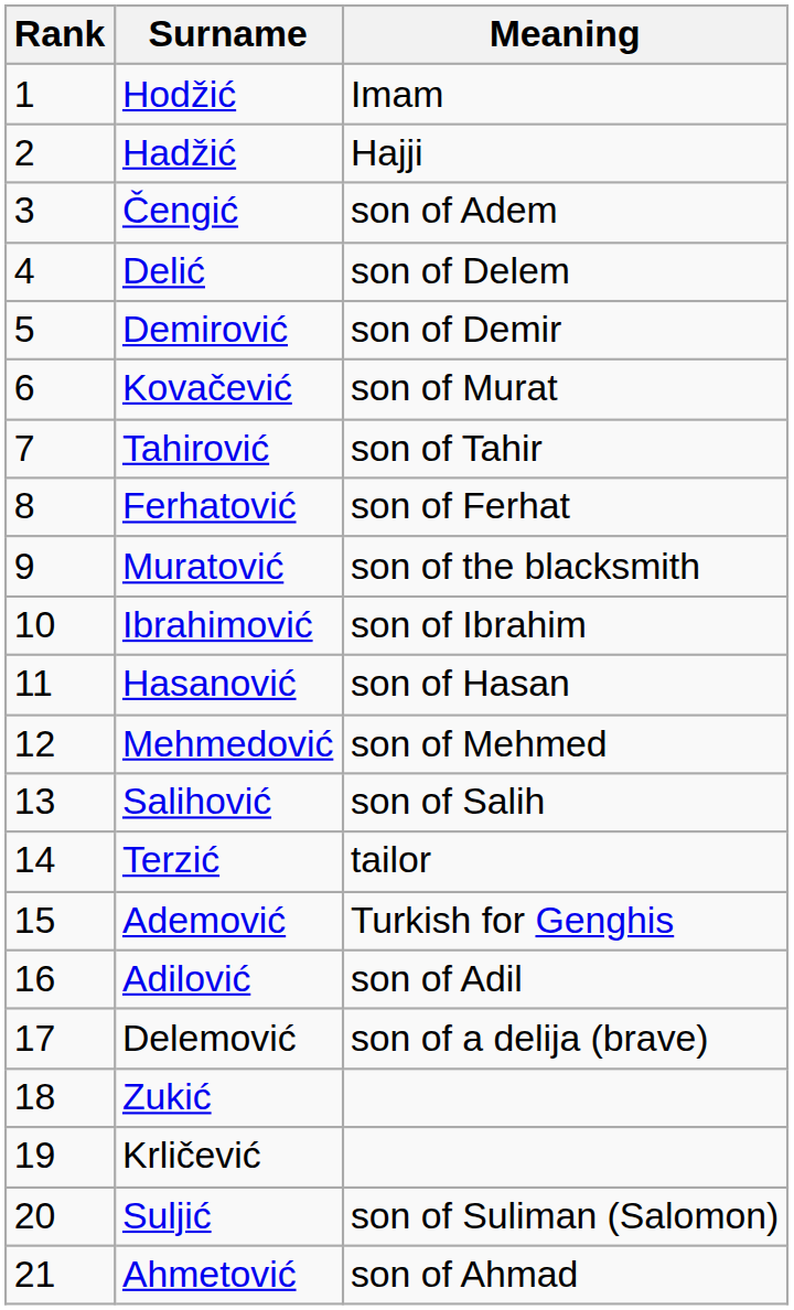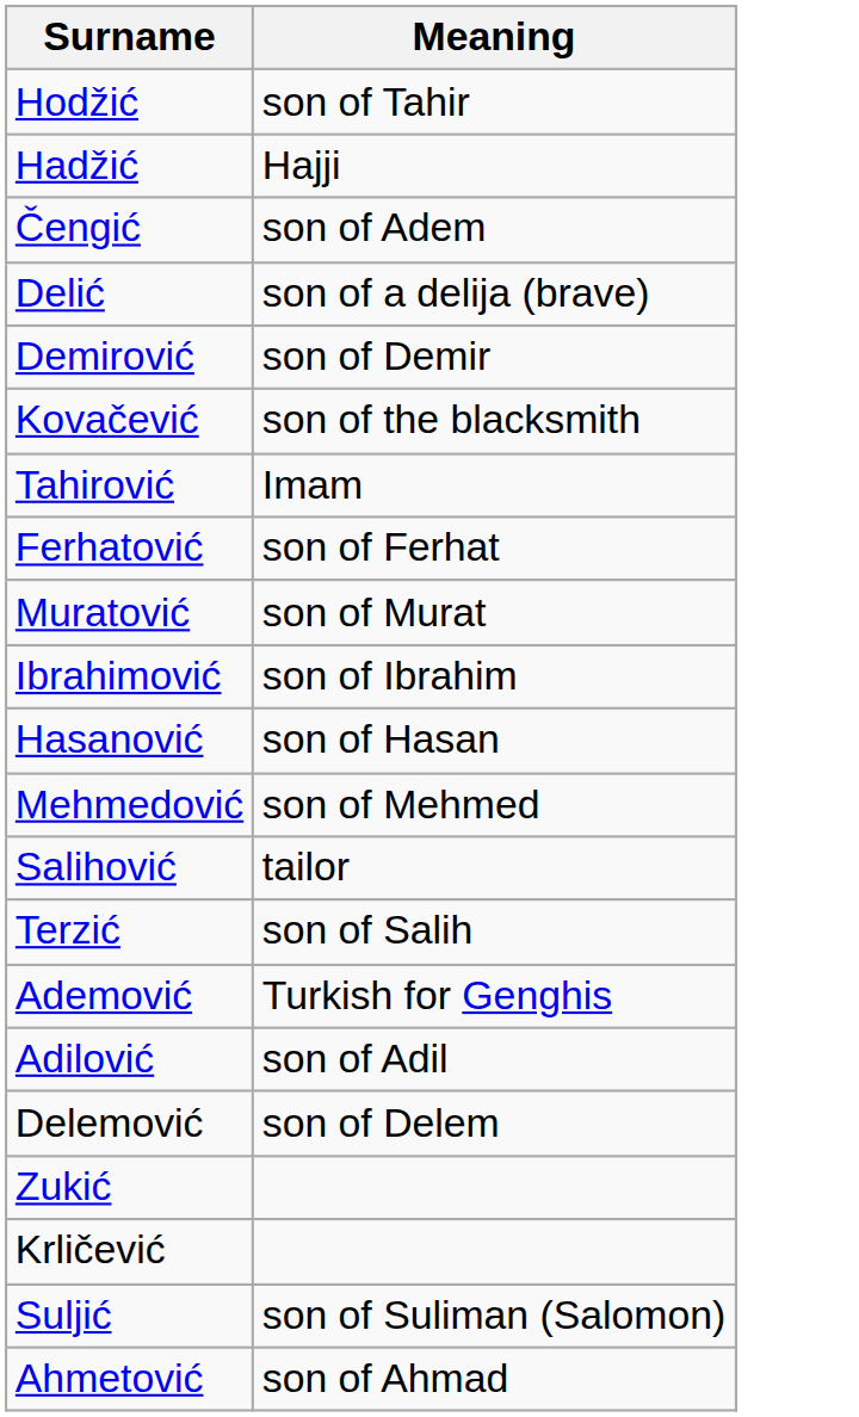- column: Rank | 1 | 2 | 3 | 4 | 5 | 6 | 7 | 8 | 9 | 10 | 11 | 12 | 13 | 14 | 15 | 16 | 17 | 18 | 19 | 20 | 21
Hodžić | Meaning: Imam -> son of Tahir
Delić | Meaning: son of Delem -> son of a delija (brave)
Kovačević | Meaning: son of Murat -> son of the blacksmith
Tahirović | Meaning: son of Tahir -> Imam
Muratović | Meaning: son of the blacksmith -> son of Murat
Salihović | Meaning: son of Salih -> tailor
Terzić | Meaning: tailor -> son of Salih
Delemović | Meaning: son of a delija (brave) -> son of Delem
